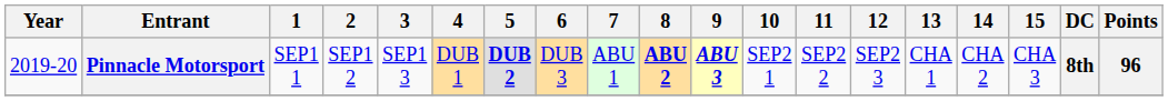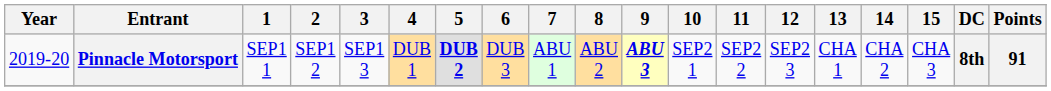Pinnacle Motorsport | 8: bold -> normal
Pinnacle Motorsport | Points: 96 -> 91
